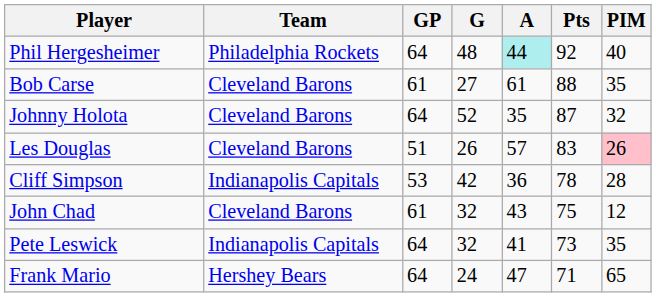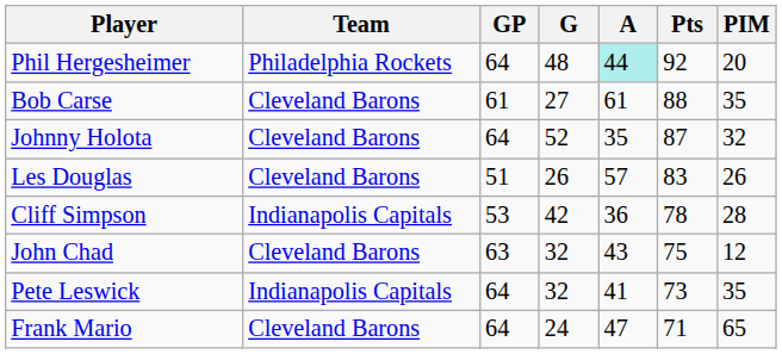Phil Hergesheimer | PIM: 40 -> 20
Les Douglas | PIM: pink background -> no background
John Chad | GP: 61 -> 63
Frank Mario | Team: Hershey Bears -> Cleveland Barons
